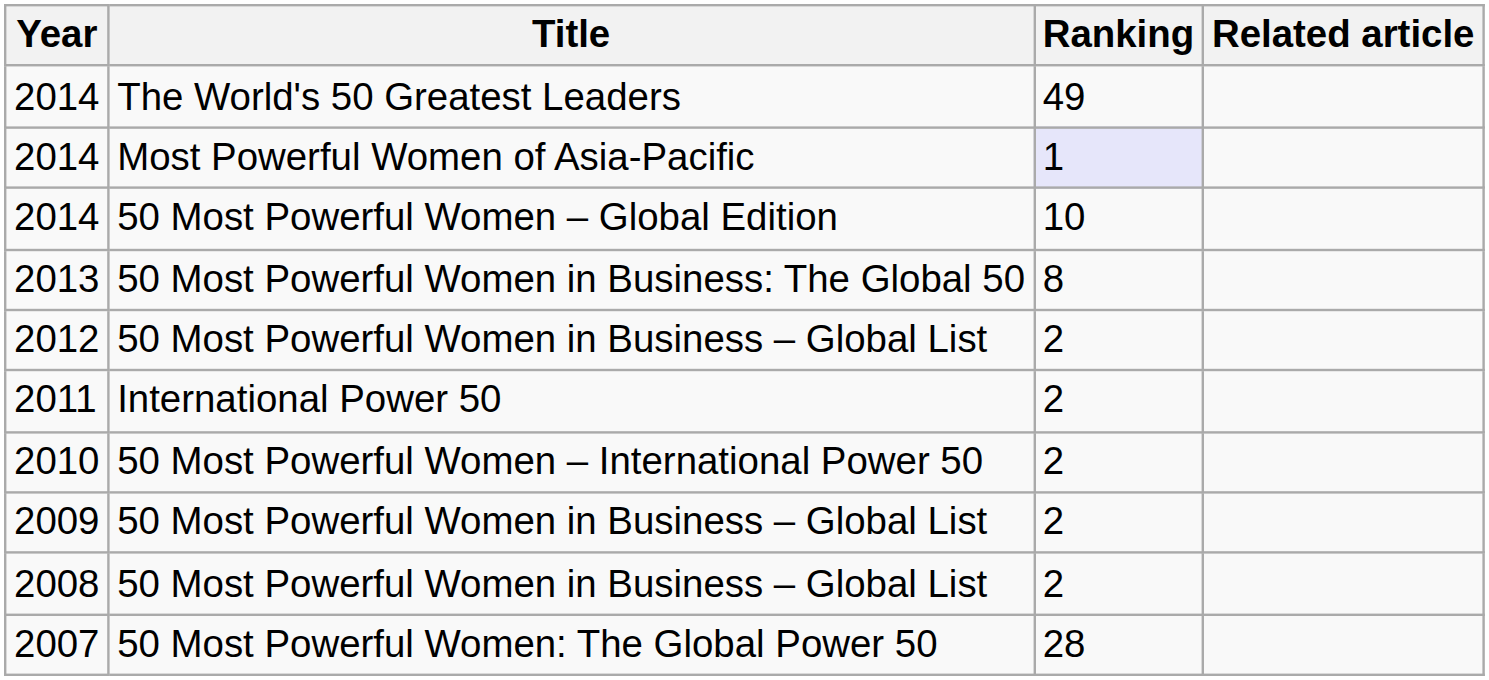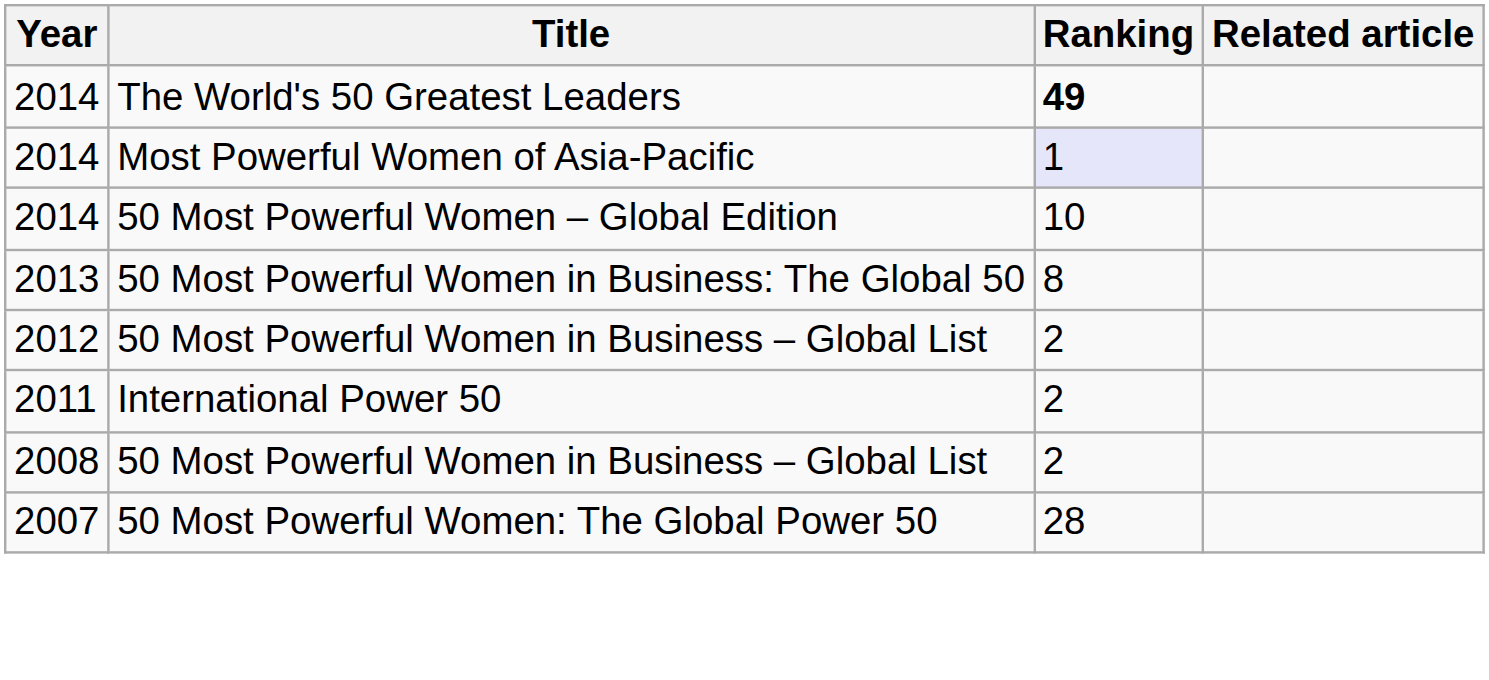2014 / The World's 50 Greatest Leaders | Ranking: normal -> bold
- row: 2010 | 50 Most Powerful Women – International Power 50 | 2
- row: 2009 | 50 Most Powerful Women in Business – Global List | 2
